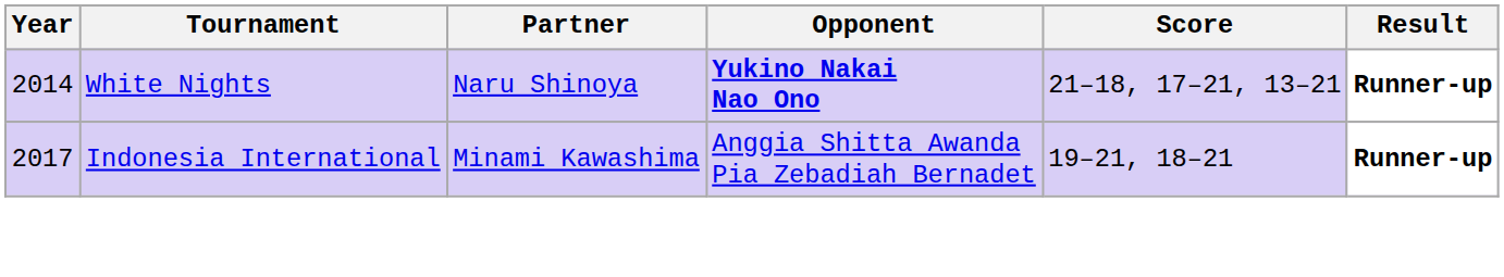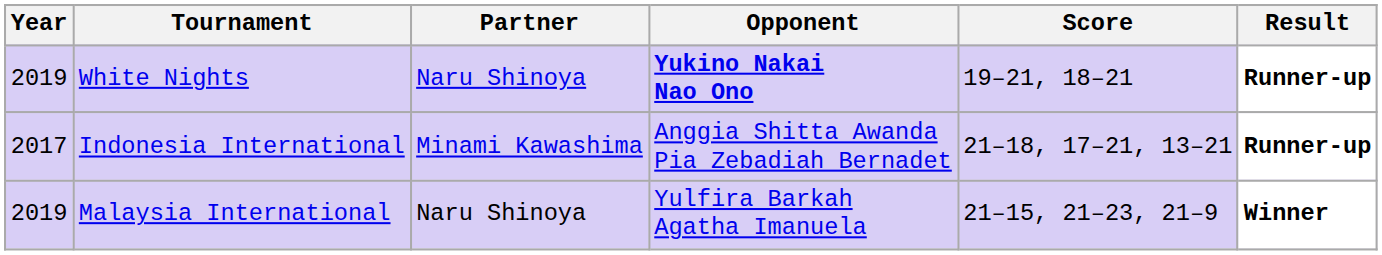White Nights | Year: 2014 -> 2019
White Nights | Score: 21–18, 17–21, 13–21 -> 19–21, 18–21
Indonesia International | Score: 19–21, 18–21 -> 21–18, 17–21, 13–21
+ row: 2019 | Malaysia International | Naru Shinoya | Yulfira Barkah Agatha Imanuela | 21–15, 21–23, 21–9 | Winner
